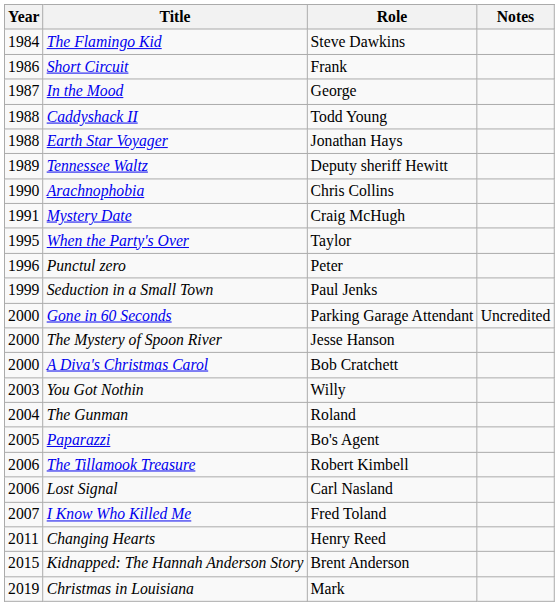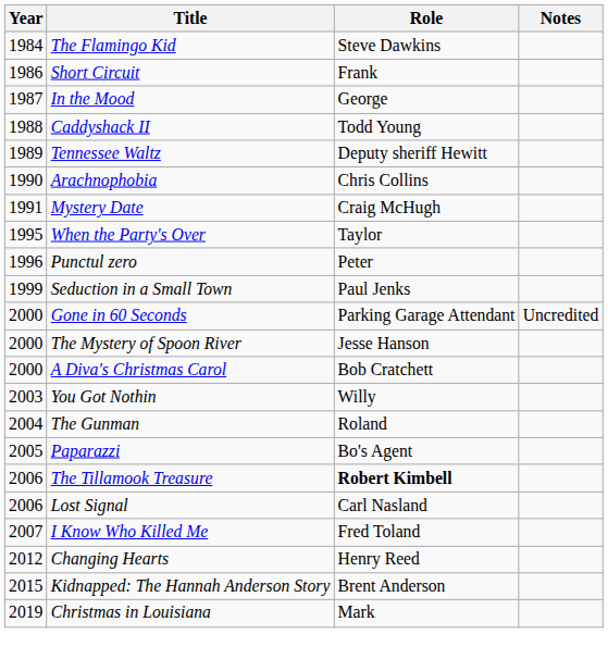- row: 1988 | Earth Star Voyager | Jonathan Hays
The Tillamook Treasure | Role: normal -> bold
Changing Hearts | Year: 2011 -> 2012
